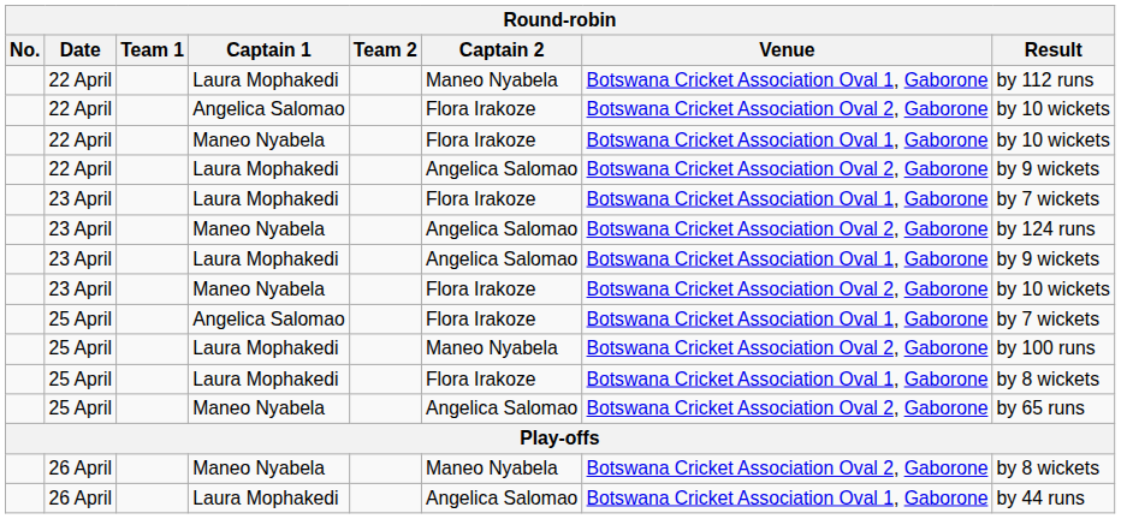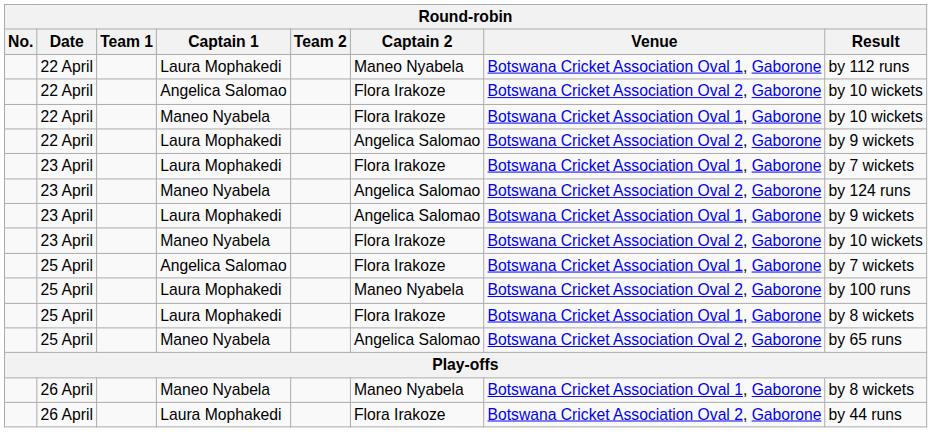26 April / Maneo Nyabela | Venue: Botswana Cricket Association Oval 2, Gaborone -> Botswana Cricket Association Oval 1, Gaborone
26 April / Laura Mophakedi | Captain 2: Angelica Salomao -> Flora Irakoze
26 April / Laura Mophakedi | Venue: Botswana Cricket Association Oval 1, Gaborone -> Botswana Cricket Association Oval 2, Gaborone
